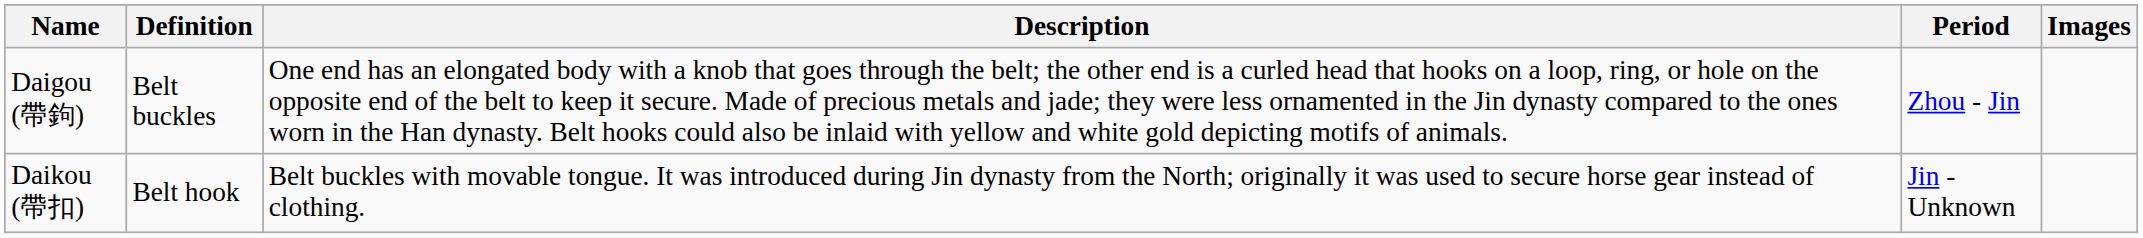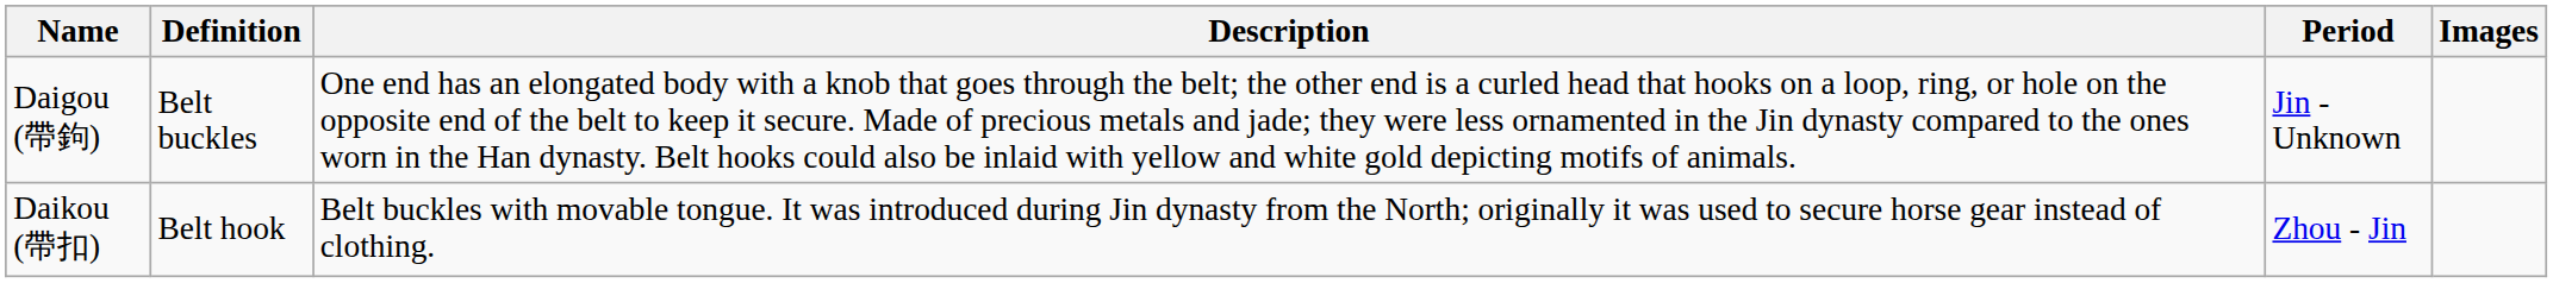Daigou (帶鉤) | Period: Zhou - Jin -> Jin - Unknown
Daikou (帶扣) | Period: Jin - Unknown -> Zhou - Jin
